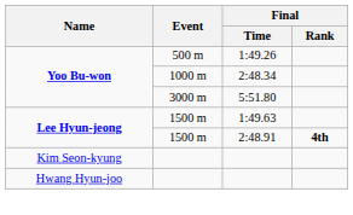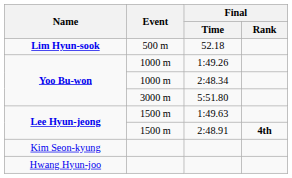+ row: Lim Hyun-sook | 500 m | 52.18
1:49.26 | Event: 500 m -> 1000 m
